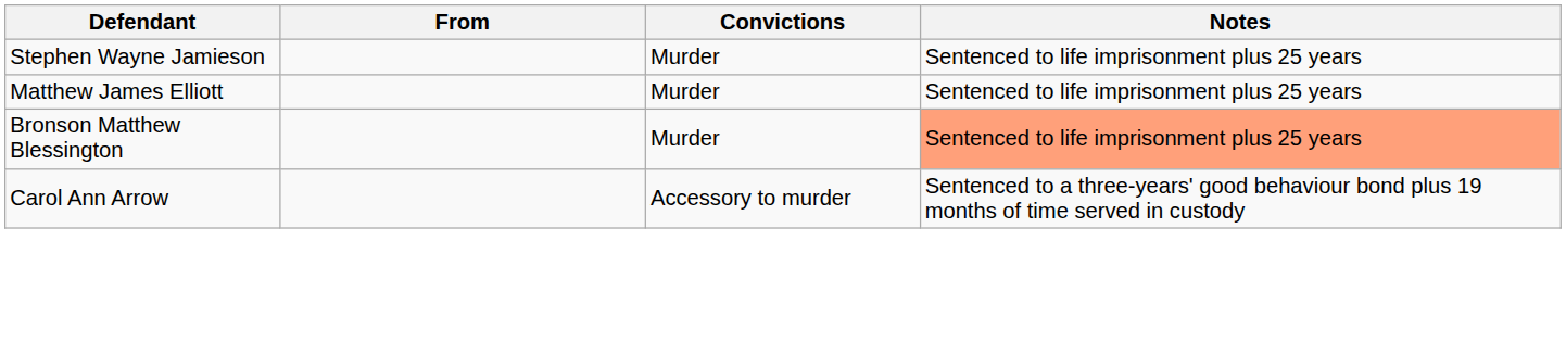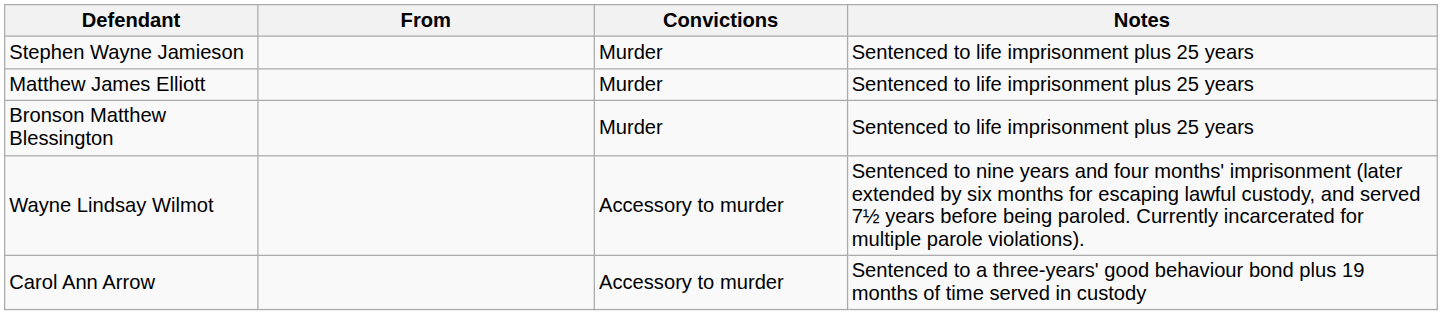Bronson Matthew Blessington | Notes: lightsalmon background -> no background
+ row: Wayne Lindsay Wilmot | Accessory to murder | Sentenced to nine years and four months' imprisonment (later extended by six months for escaping lawful custody, and served 7½ years before being paroled. Currently incarcerated for multiple parole violations).
